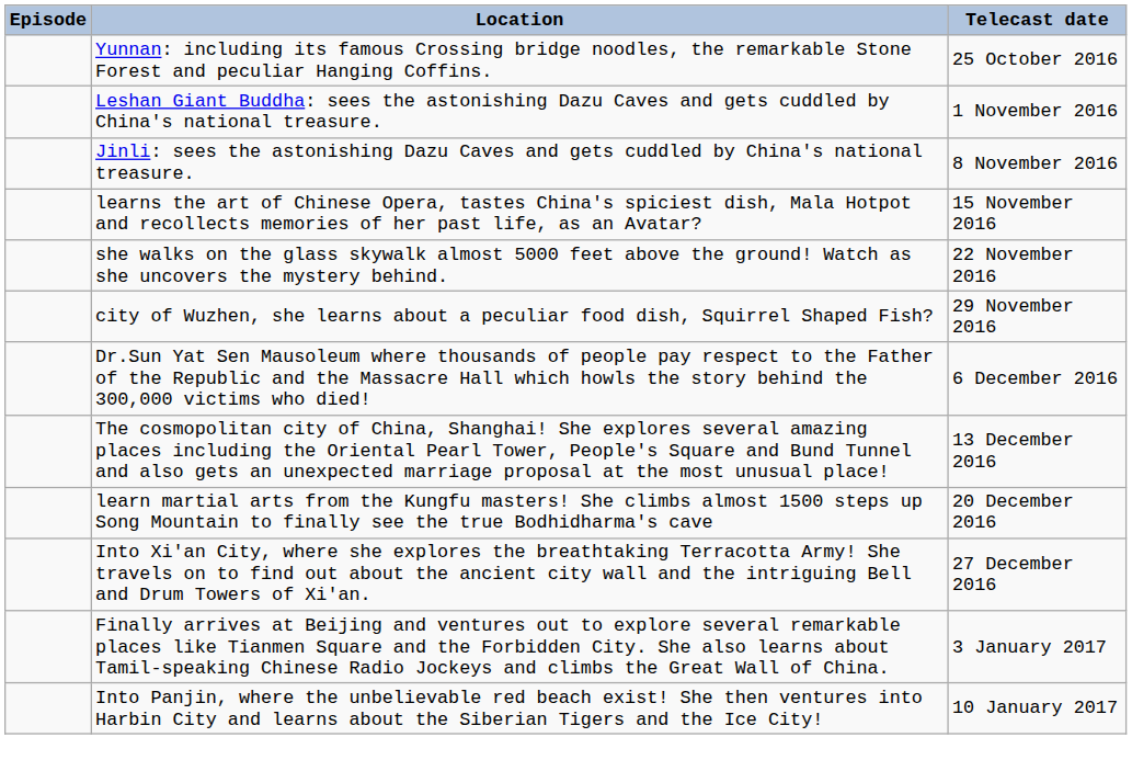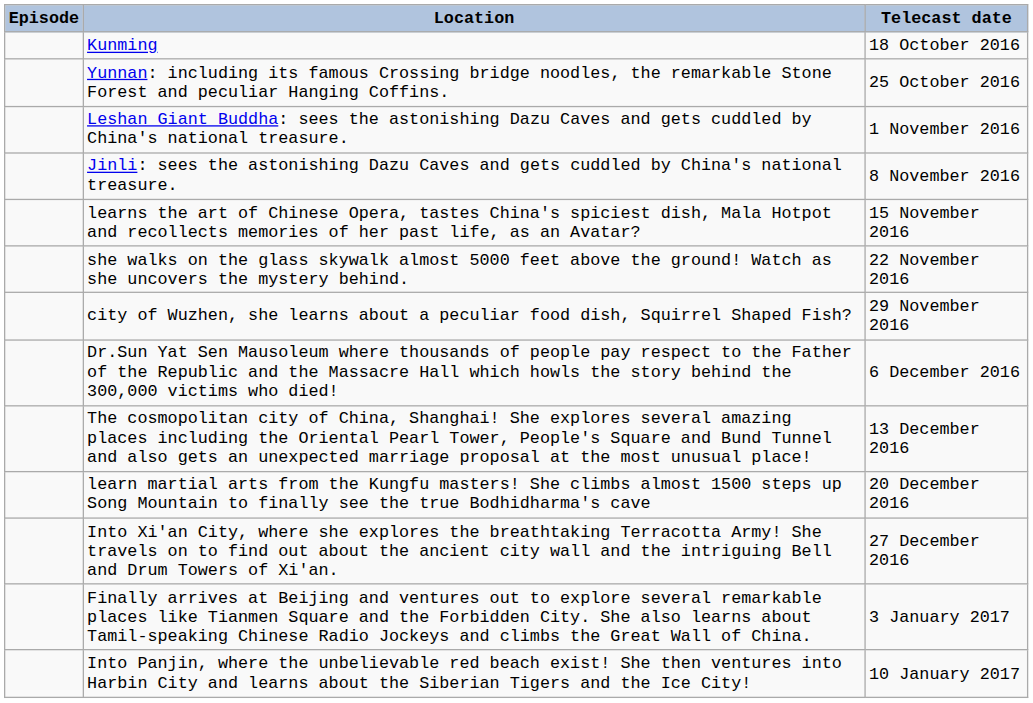+ row: Kunming | 18 October 2016
